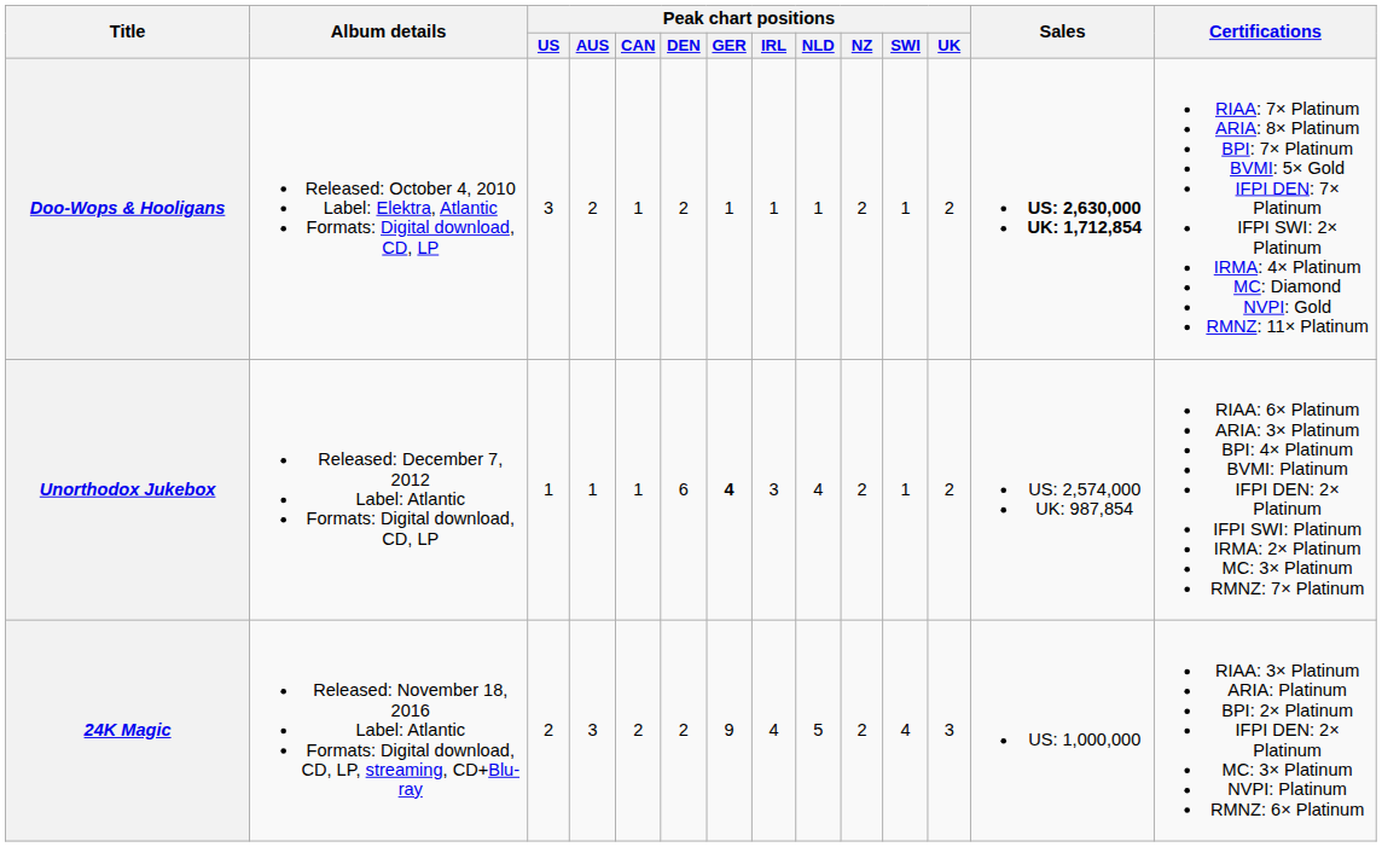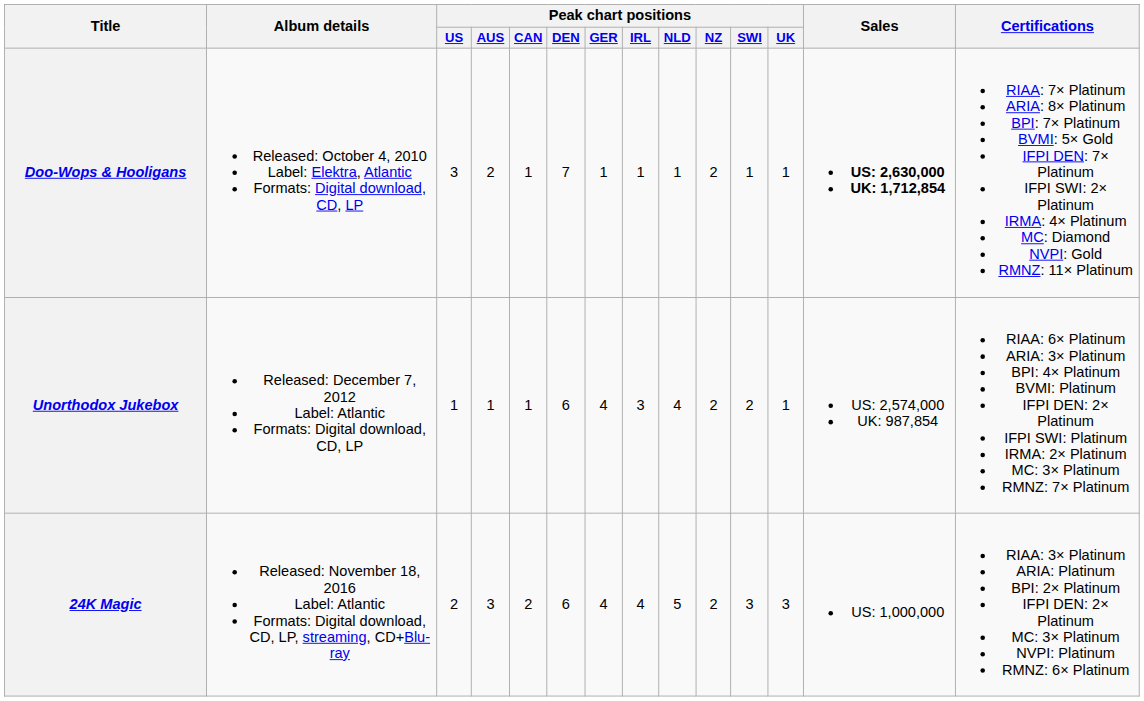Doo-Wops & Hooligans | Peak chart positions / DEN: 2 -> 7
Doo-Wops & Hooligans | Peak chart positions / UK: 2 -> 1
Unorthodox Jukebox | Peak chart positions / GER: bold -> normal
Unorthodox Jukebox | Peak chart positions / SWI: 1 -> 2
Unorthodox Jukebox | Peak chart positions / UK: 2 -> 1
24K Magic | Peak chart positions / DEN: 2 -> 6
24K Magic | Peak chart positions / GER: 9 -> 4
24K Magic | Peak chart positions / SWI: 4 -> 3
